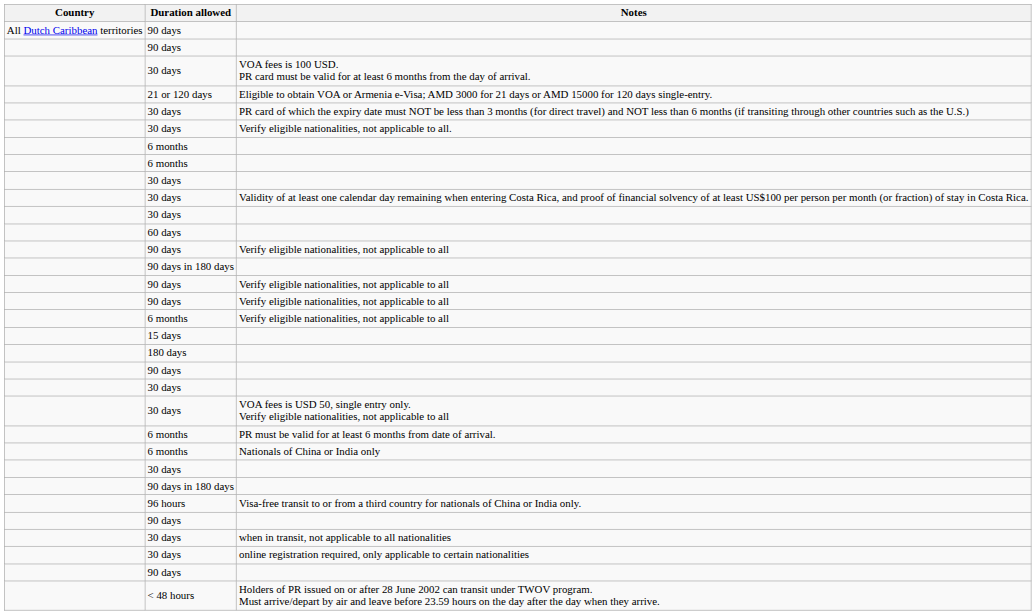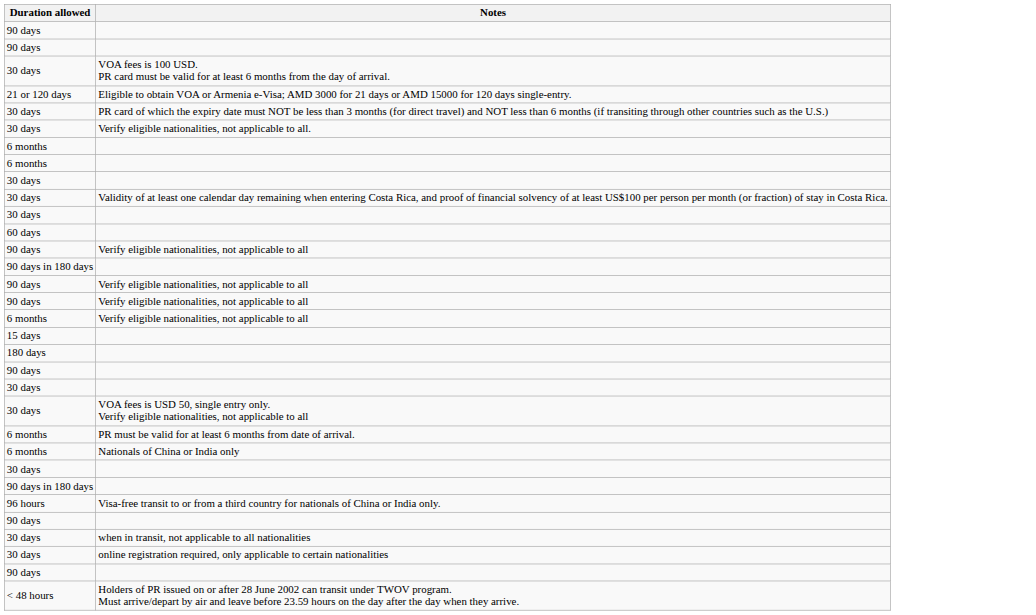- column: Country | All Dutch Caribbean territories
